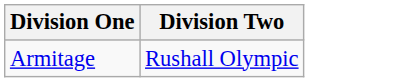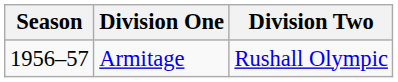+ column: Season | 1956–57
